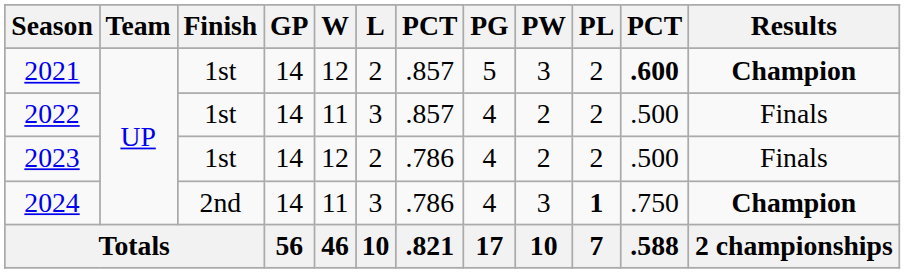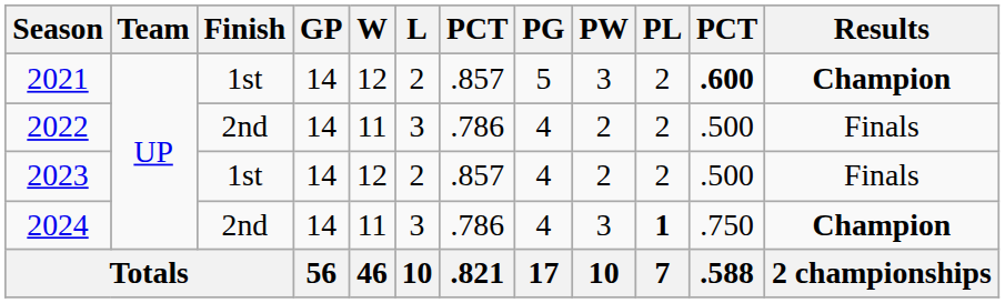2022 | Finish: 1st -> 2nd
2022 | column 7: .857 -> .786
2023 | column 7: .786 -> .857
